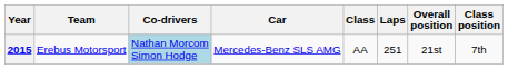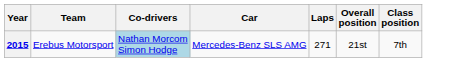- column: Class | AA
2015 | Laps: 251 -> 271
